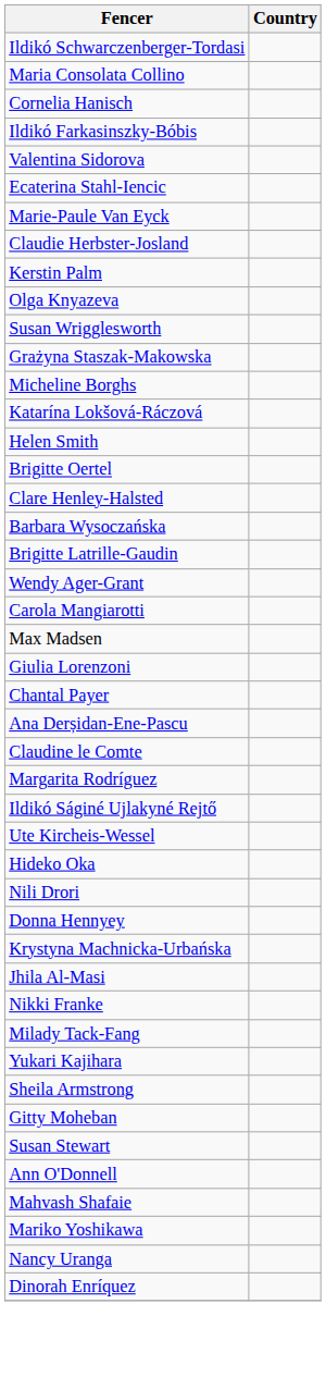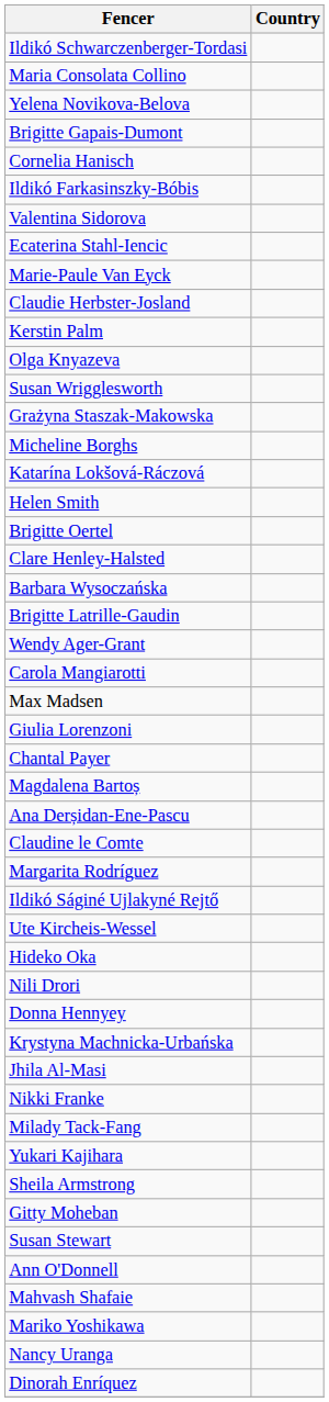+ row: Yelena Novikova-Belova
+ row: Brigitte Gapais-Dumont
+ row: Magdalena Bartoș
